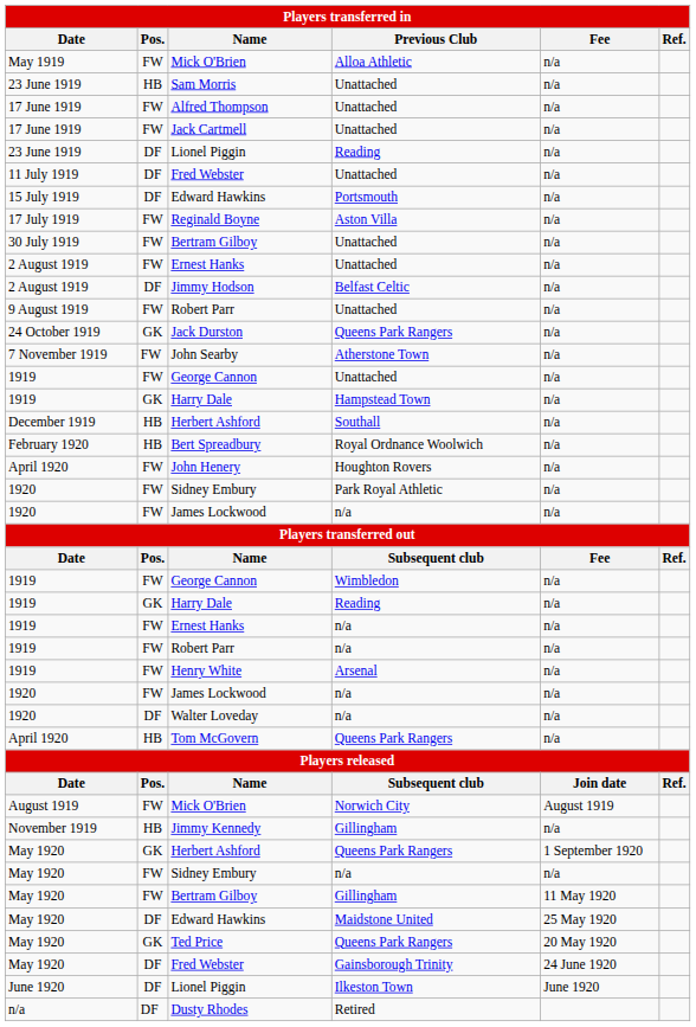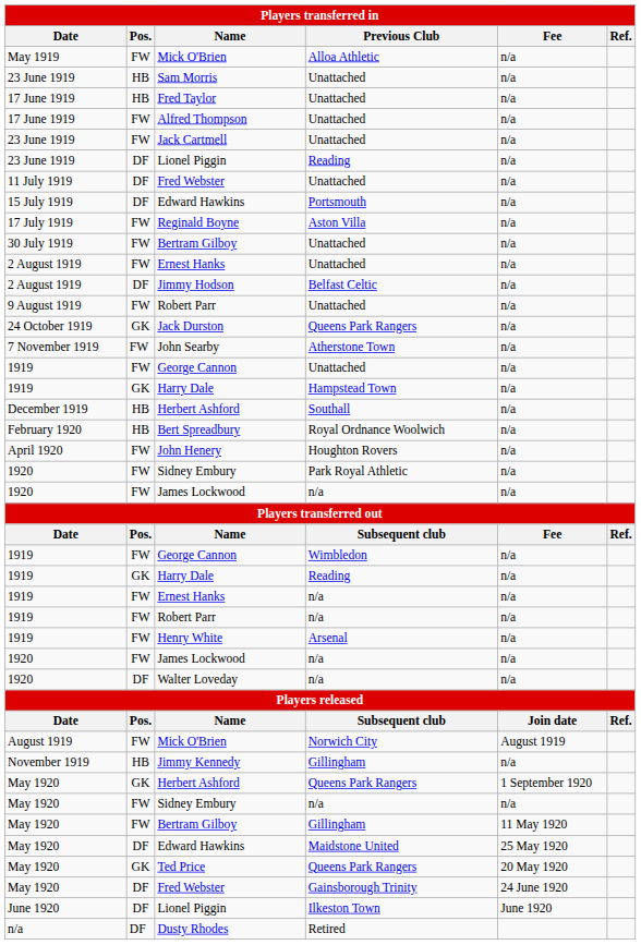+ row: 17 June 1919 | HB | Fred Taylor | Unattached | n/a
Jack Cartmell | Date: 17 June 1919 -> 23 June 1919
- row: April 1920 | HB | Tom McGovern | Queens Park Rangers | n/a
